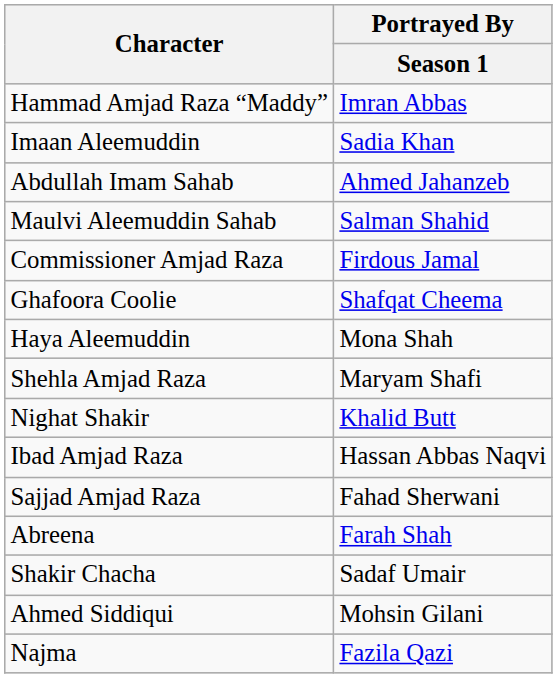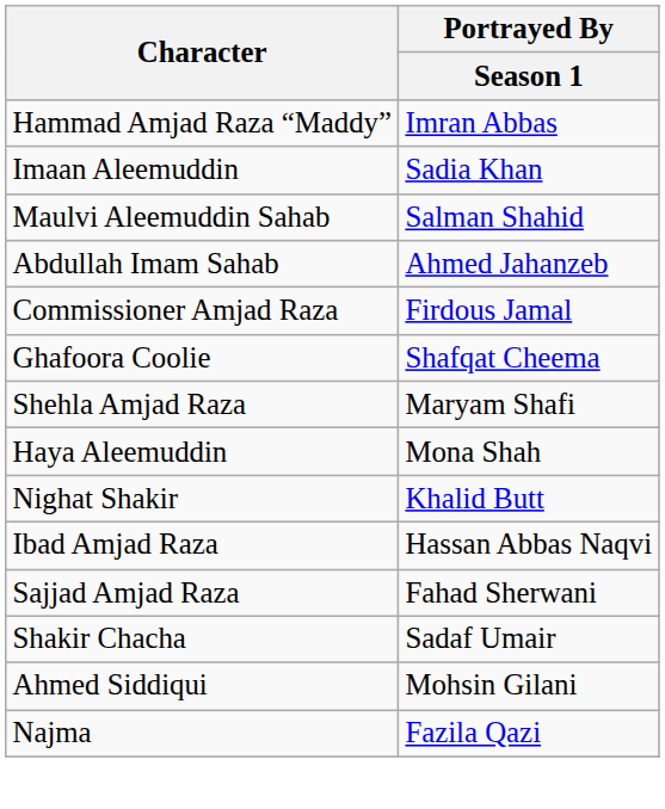rows swapped: Abdullah Imam Sahab <-> Maulvi Aleemuddin Sahab
rows swapped: Shehla Amjad Raza <-> Haya Aleemuddin
- row: Abreena | Farah Shah
